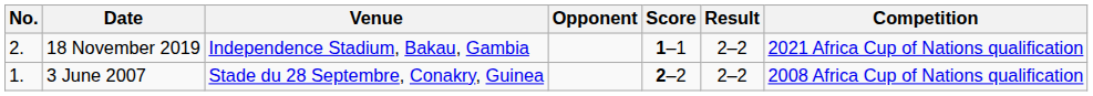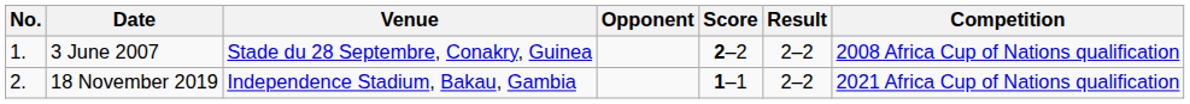rows swapped: 3 June 2007 <-> 18 November 2019
